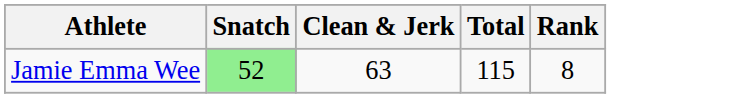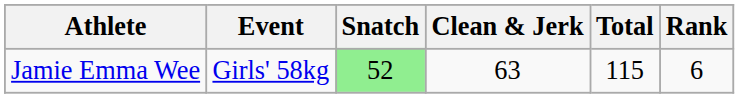+ column: Event | Girls' 58kg
Jamie Emma Wee | Rank: 8 -> 6
